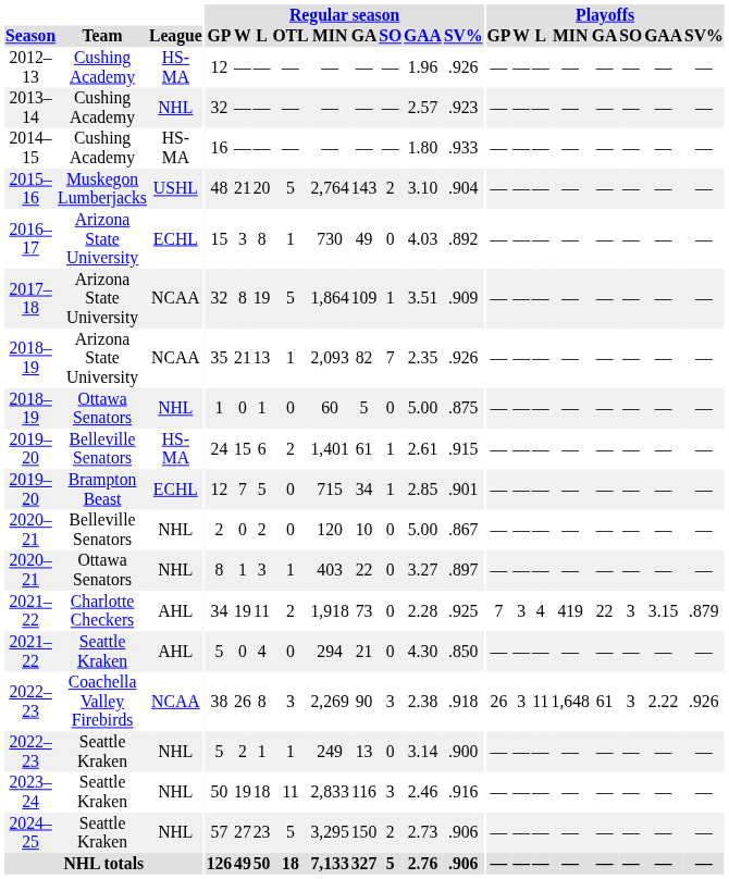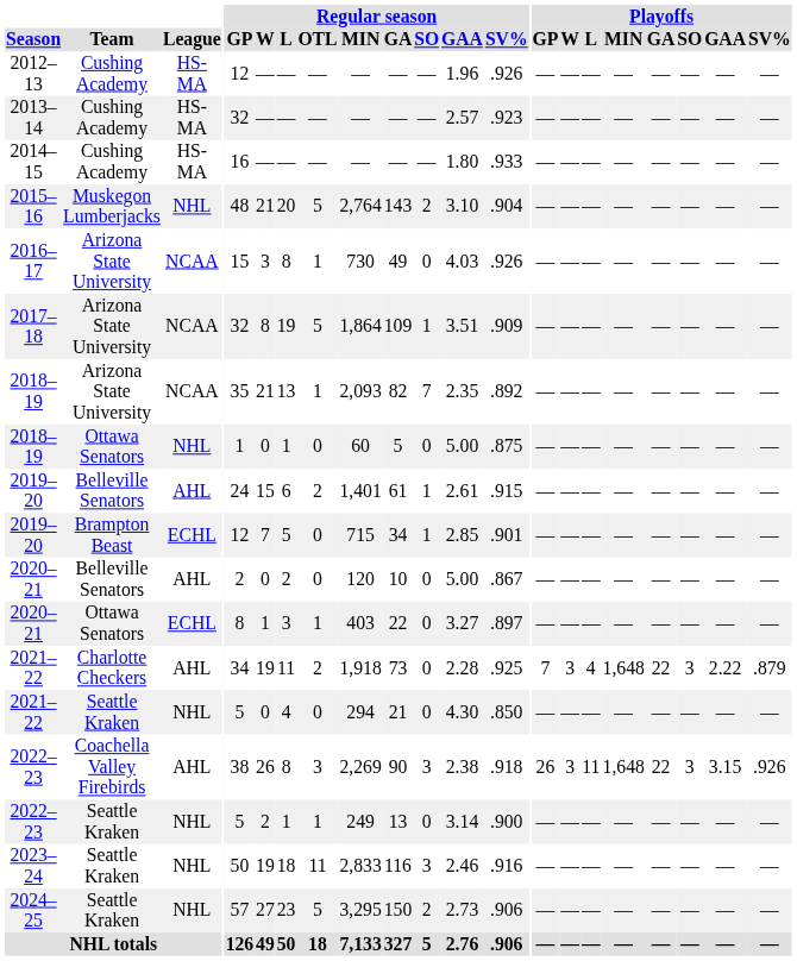2013–14 | League: NHL -> HS-MA
2015–16 | League: USHL -> NHL
2016–17 | League: ECHL -> NCAA
2016–17 | Regular season / SV%: .892 -> .926
2018–19 / Arizona State University | Regular season / SV%: .926 -> .892
2019–20 / Belleville Senators | League: HS-MA -> AHL
2020–21 / Belleville Senators | League: NHL -> AHL
2020–21 / Ottawa Senators | League: NHL -> ECHL
2021–22 / Charlotte Checkers | Playoffs / MIN: 419 -> 1,648
2021–22 / Charlotte Checkers | Playoffs / GAA: 3.15 -> 2.22
2021–22 / Seattle Kraken | League: AHL -> NHL
2022–23 / Coachella Valley Firebirds | League: NCAA -> AHL
2022–23 / Coachella Valley Firebirds | Playoffs / GA: 61 -> 22
2022–23 / Coachella Valley Firebirds | Playoffs / GAA: 2.22 -> 3.15
